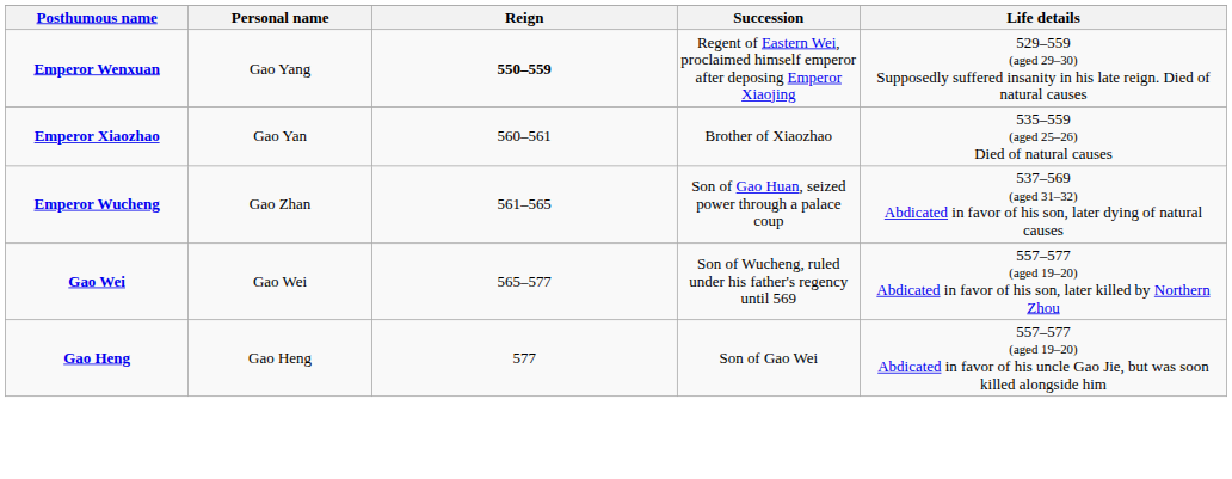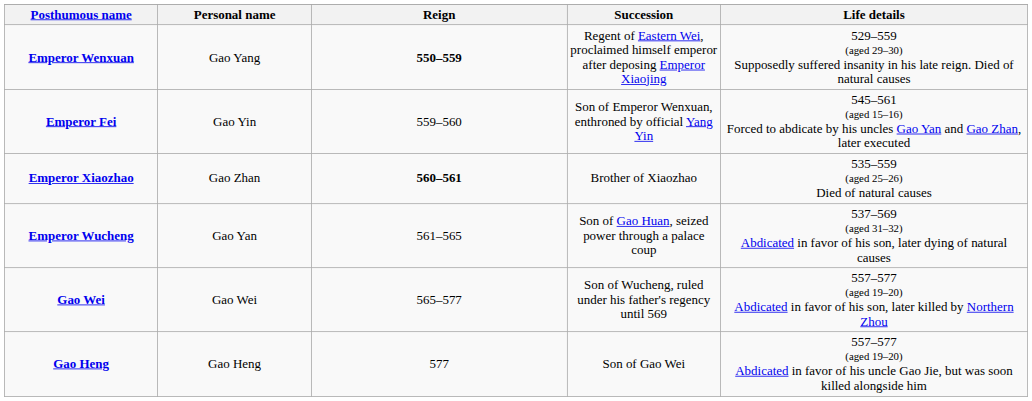+ row: Emperor Fei | Gao Yin | 559–560 | Son of Emperor Wenxuan, enthroned by official Yang Yin | 545–561 (aged 15–16) Forced to abdicate by his uncles Gao Yan and Gao Zhan, later executed
Emperor Xiaozhao | Personal name: Gao Yan -> Gao Zhan
Emperor Xiaozhao | Reign: normal -> bold
Emperor Wucheng | Personal name: Gao Zhan -> Gao Yan
